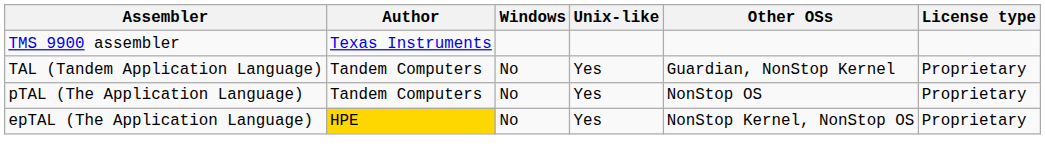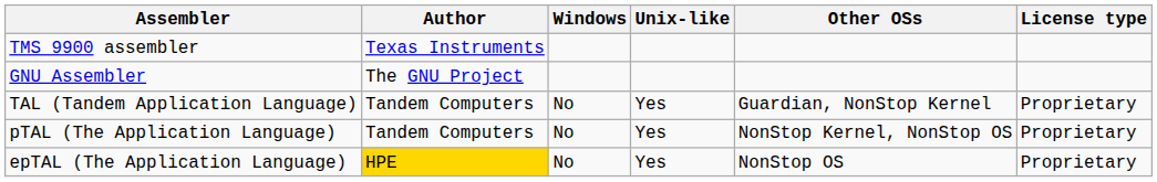+ row: GNU Assembler | The GNU Project
pTAL (The Application Language) | Other OSs: NonStop OS -> NonStop Kernel, NonStop OS
epTAL (The Application Language) | Other OSs: NonStop Kernel, NonStop OS -> NonStop OS
